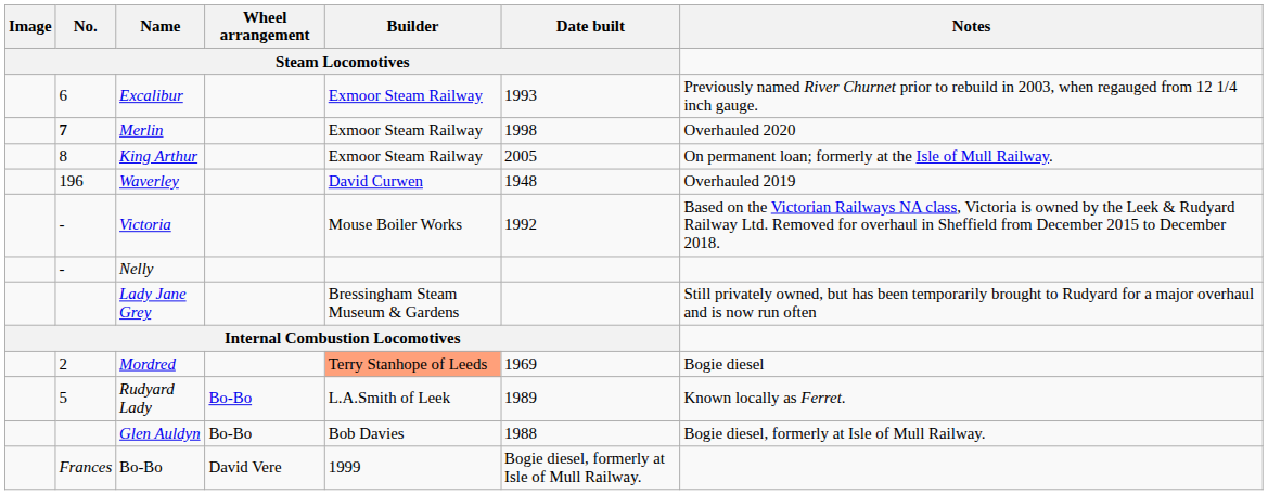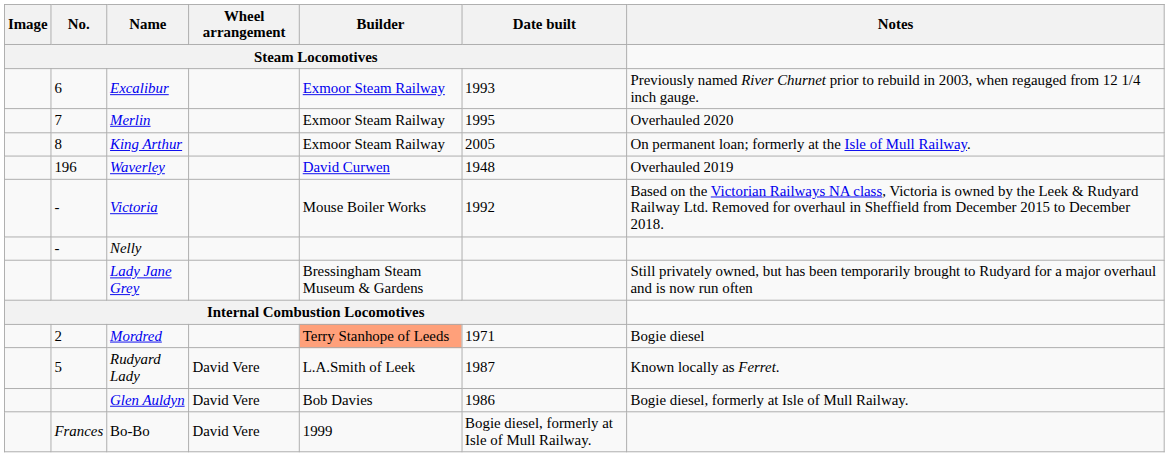Merlin | No. / Steam Locomotives: bold -> normal
Merlin | Date built / Steam Locomotives: 1998 -> 1995
Mordred | Date built / Steam Locomotives: 1969 -> 1971
Rudyard Lady | Wheel arrangement / Steam Locomotives: Bo-Bo -> David Vere
Rudyard Lady | Date built / Steam Locomotives: 1989 -> 1987
Glen Auldyn | Wheel arrangement / Steam Locomotives: Bo-Bo -> David Vere
Glen Auldyn | Date built / Steam Locomotives: 1988 -> 1986
